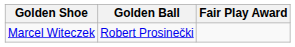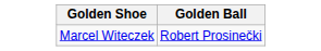- column: Fair Play Award
